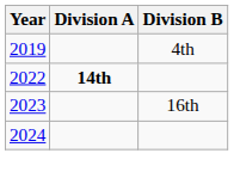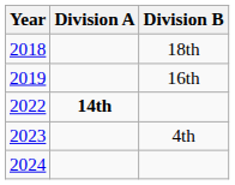+ row: 2018 | 18th
2019 | Division B: 4th -> 16th
2023 | Division B: 16th -> 4th
